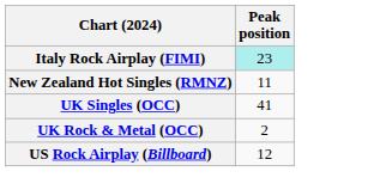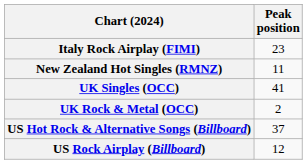Italy Rock Airplay (FIMI) | Peak position: paleturquoise background -> no background
+ row: US Hot Rock & Alternative Songs (Billboard) | 37
